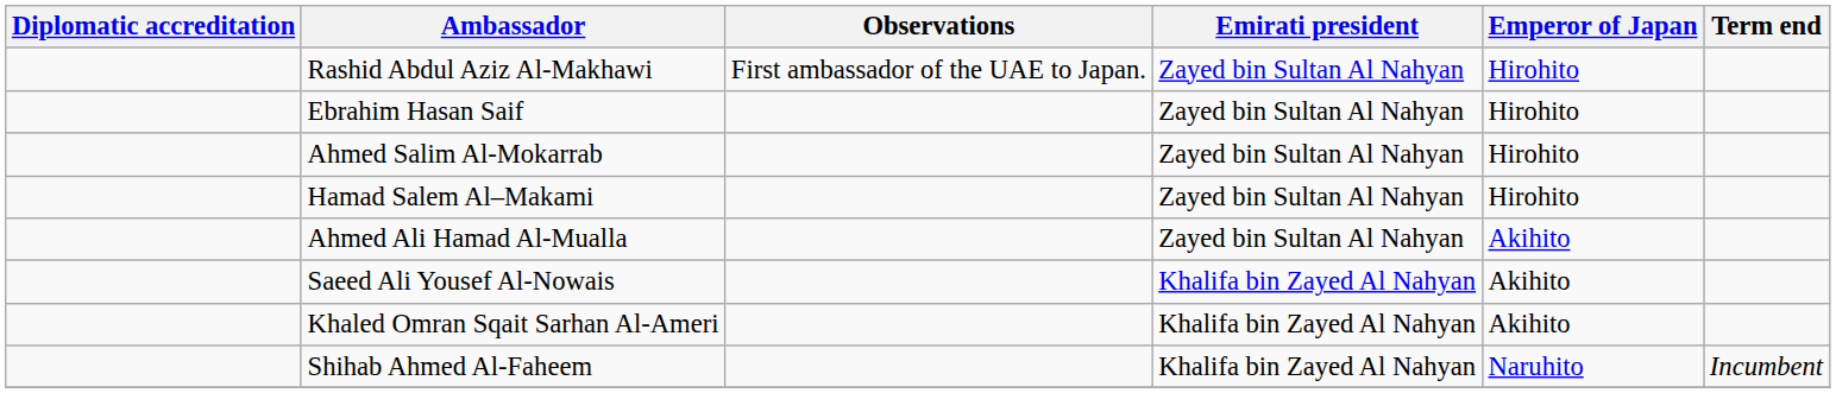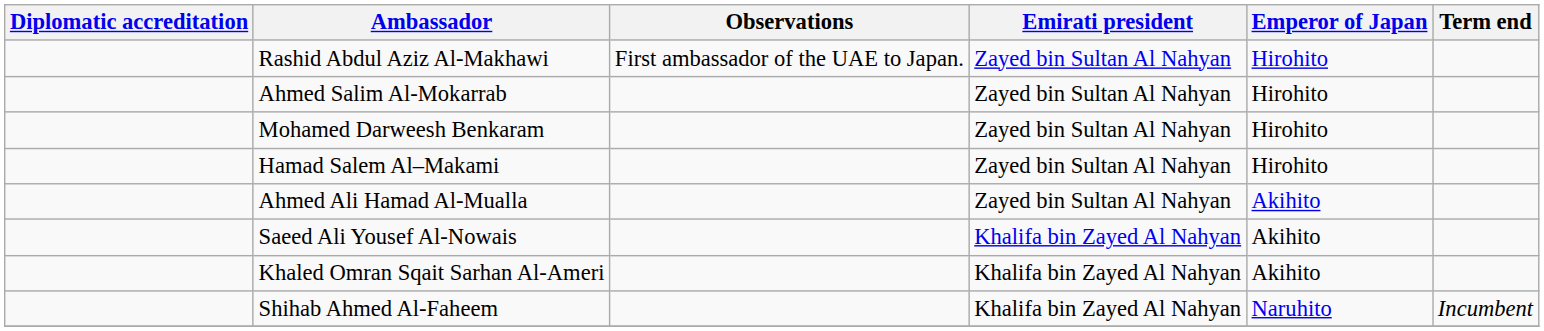- row: Ebrahim Hasan Saif | Zayed bin Sultan Al Nahyan | Hirohito
+ row: Mohamed Darweesh Benkaram | Zayed bin Sultan Al Nahyan | Hirohito
